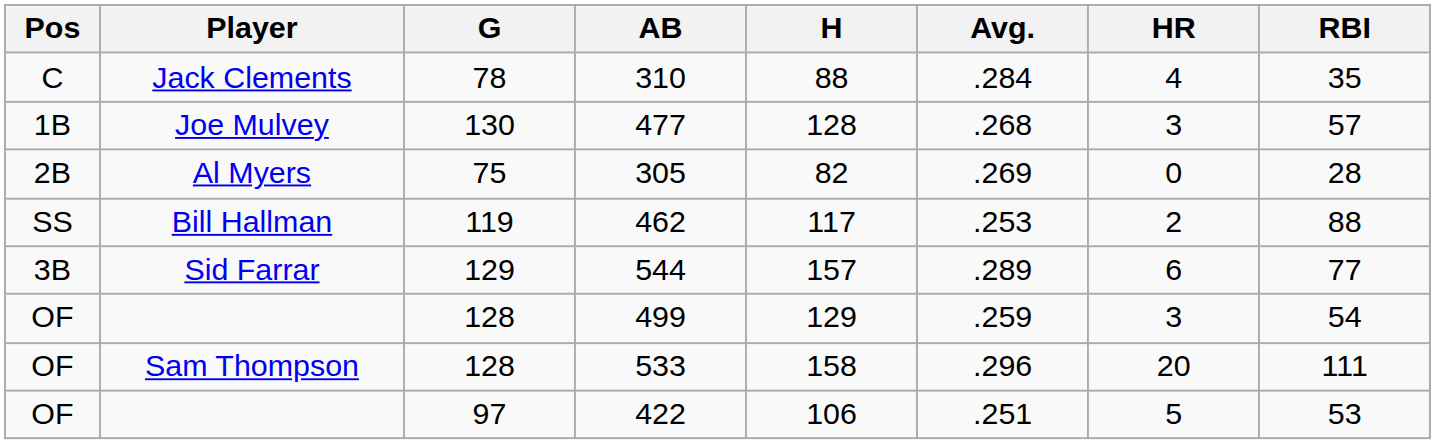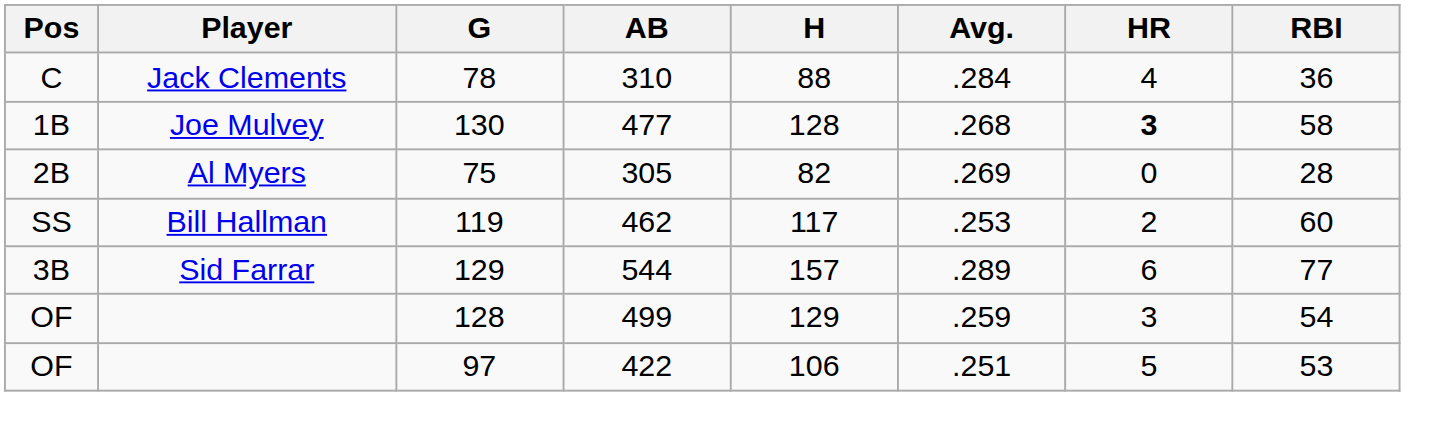310 | RBI: 35 -> 36
477 | HR: normal -> bold
477 | RBI: 57 -> 58
462 | RBI: 88 -> 60
- row: OF | Sam Thompson | 128 | 533 | 158 | .296 | 20 | 111
